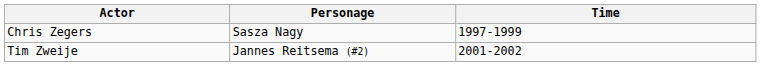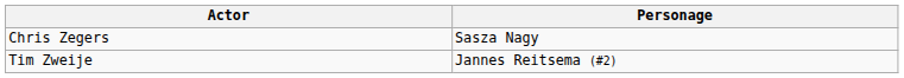- column: Time | 1997-1999 | 2001-2002
